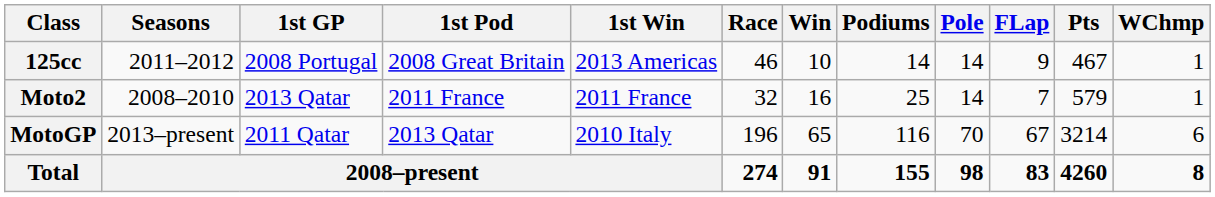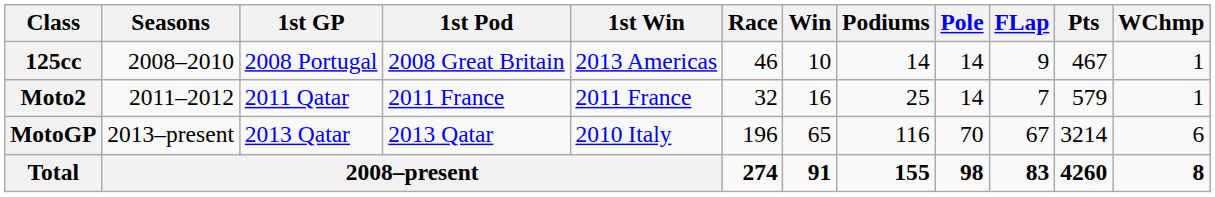125cc | Seasons: 2011–2012 -> 2008–2010
Moto2 | Seasons: 2008–2010 -> 2011–2012
Moto2 | 1st GP: 2013 Qatar -> 2011 Qatar
MotoGP | 1st GP: 2011 Qatar -> 2013 Qatar
